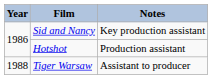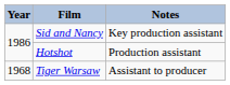Tiger Warsaw | Year: 1988 -> 1968
